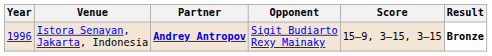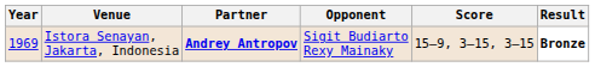Istora Senayan, Jakarta, Indonesia | Year: 1996 -> 1969
